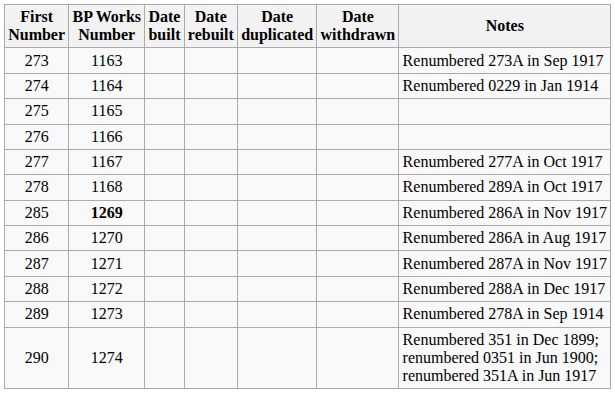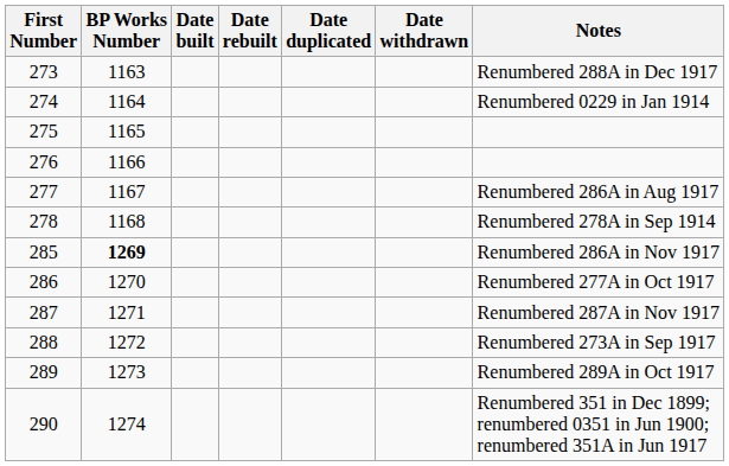273 | Notes: Renumbered 273A in Sep 1917 -> Renumbered 288A in Dec 1917
277 | Notes: Renumbered 277A in Oct 1917 -> Renumbered 286A in Aug 1917
278 | Notes: Renumbered 289A in Oct 1917 -> Renumbered 278A in Sep 1914
286 | Notes: Renumbered 286A in Aug 1917 -> Renumbered 277A in Oct 1917
288 | Notes: Renumbered 288A in Dec 1917 -> Renumbered 273A in Sep 1917
289 | Notes: Renumbered 278A in Sep 1914 -> Renumbered 289A in Oct 1917
